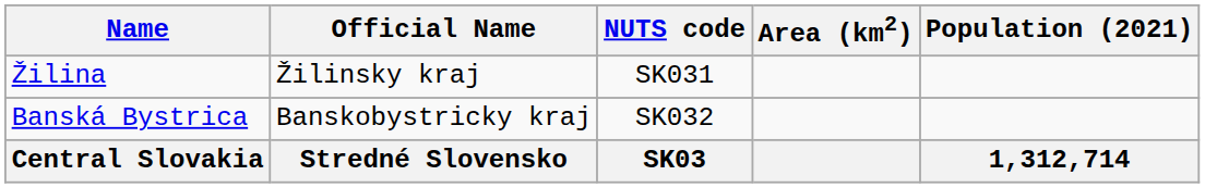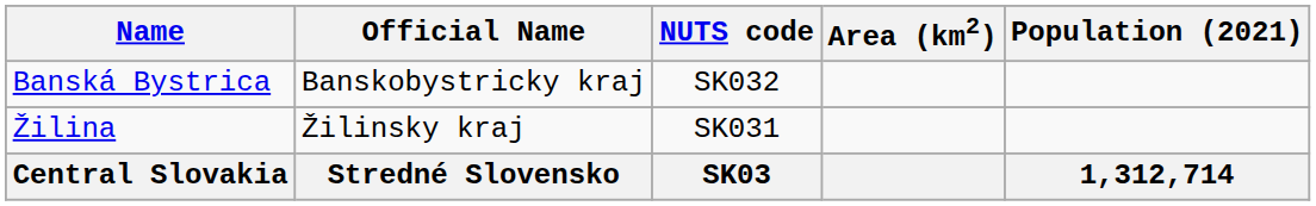rows swapped: Žilina <-> Banská Bystrica
